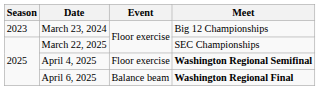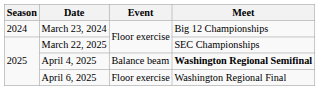March 23, 2024 | Season: 2023 -> 2024
April 4, 2025 | Event: Floor exercise -> Balance beam
April 6, 2025 | Event: Balance beam -> Floor exercise
April 6, 2025 | Meet: bold -> normal
